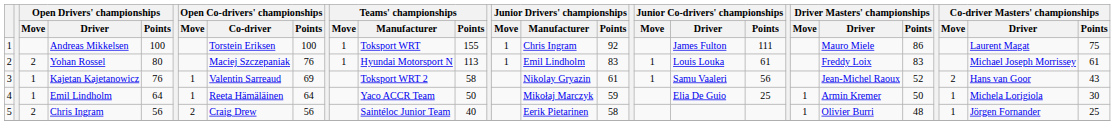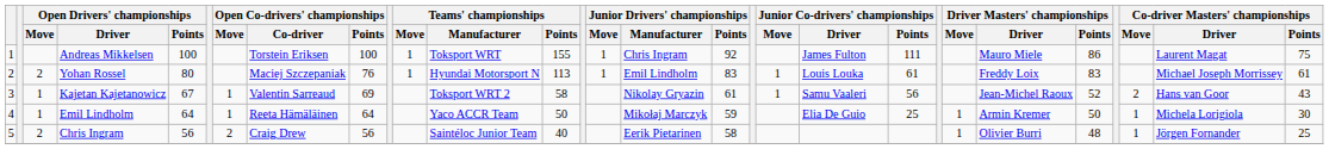Kajetan Kajetanowicz | Open Drivers' championships / Points: 76 -> 67
